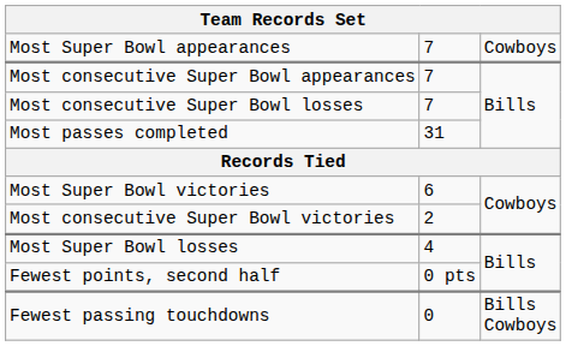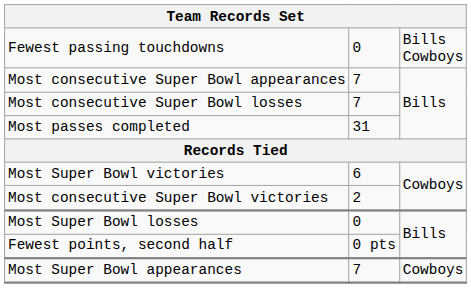rows swapped: Most Super Bowl appearances <-> Fewest passing touchdowns
Most Super Bowl losses | column 2: 4 -> 0
